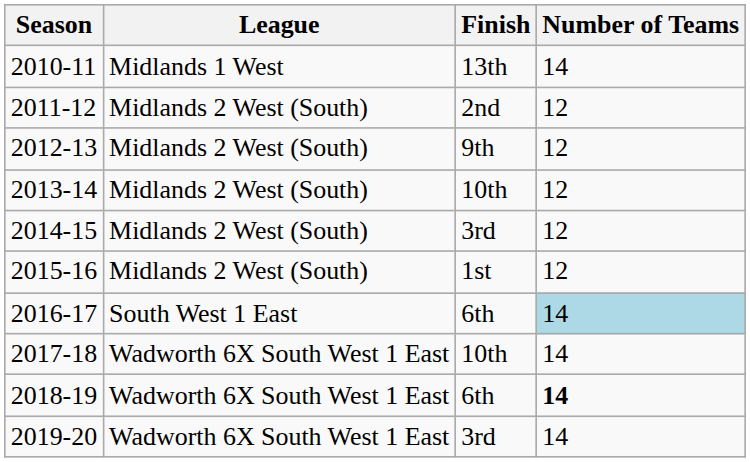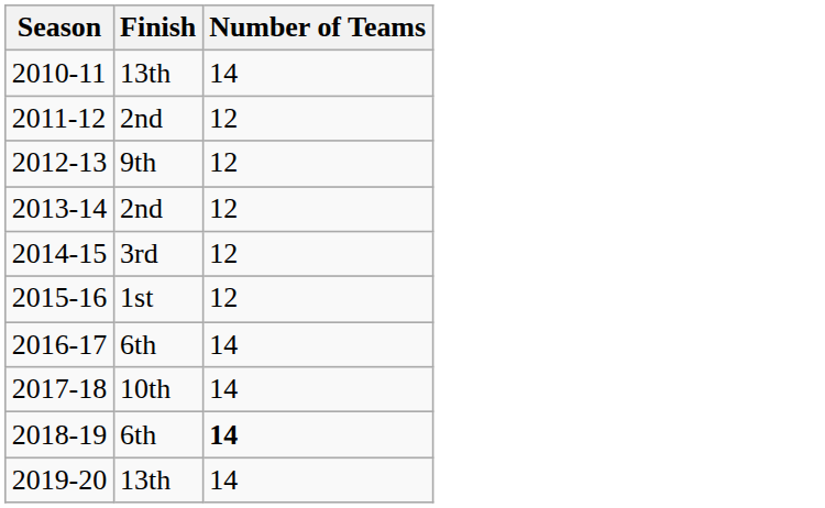- column: League | Midlands 1 West | Midlands 2 West (South) | Midlands 2 West (South) | Midlands 2 West (South) | Midlands 2 West (South) | Midlands 2 West (South) | South West 1 East | Wadworth 6X South West 1 East | Wadworth 6X South West 1 East | Wadworth 6X South West 1 East
2013-14 | Finish: 10th -> 2nd
2016-17 | Number of Teams: lightblue background -> no background
2019-20 | Finish: 3rd -> 13th
